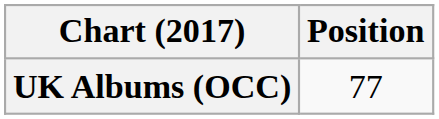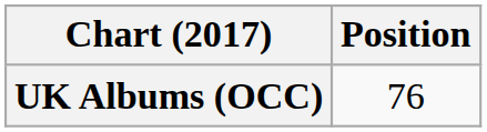UK Albums (OCC) | Position: 77 -> 76
